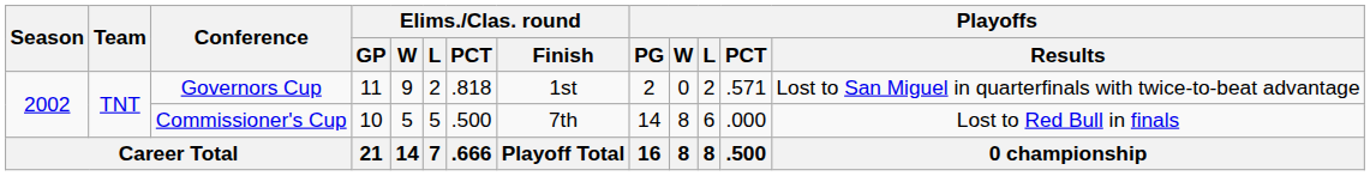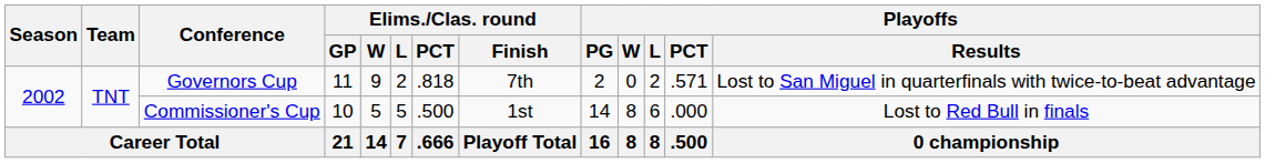Governors Cup | Elims./Clas. round / Finish: 1st -> 7th
Commissioner's Cup | Elims./Clas. round / Finish: 7th -> 1st
